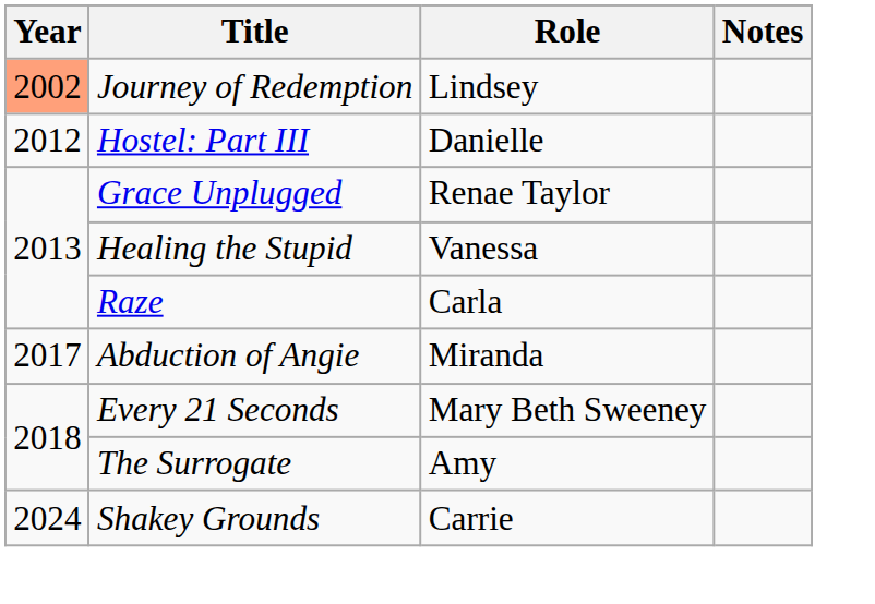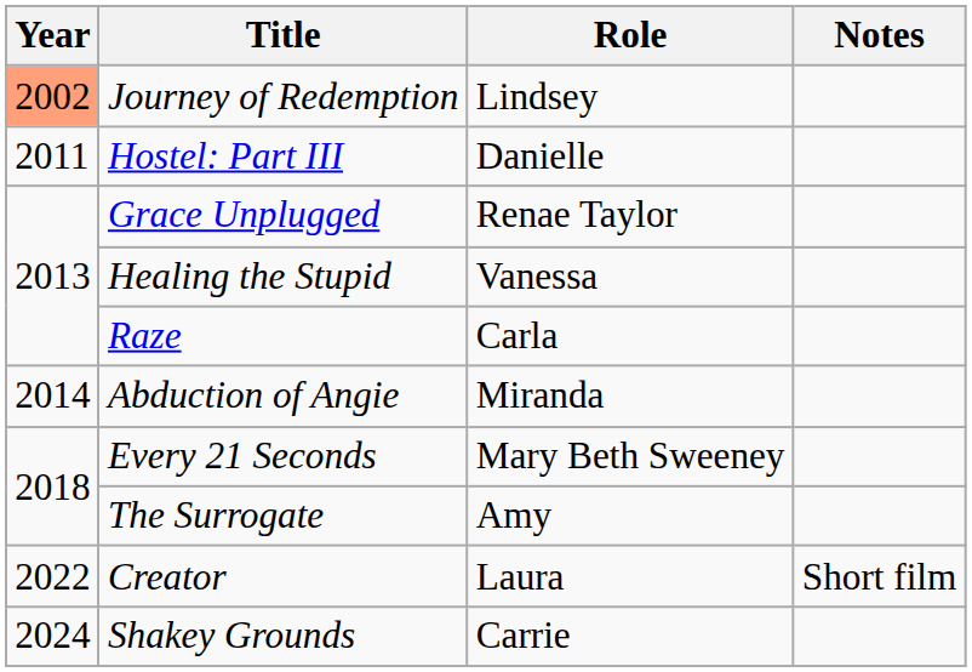Hostel: Part III | Year: 2012 -> 2011
Abduction of Angie | Year: 2017 -> 2014
+ row: 2022 | Creator | Laura | Short film
